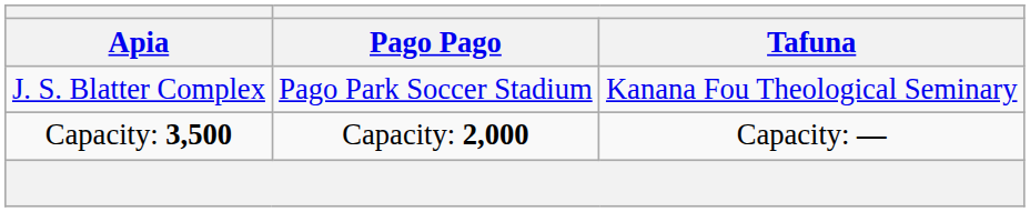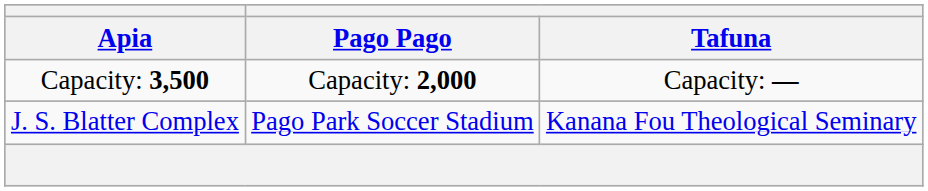rows swapped: J. S. Blatter Complex <-> Capacity: 3,500
